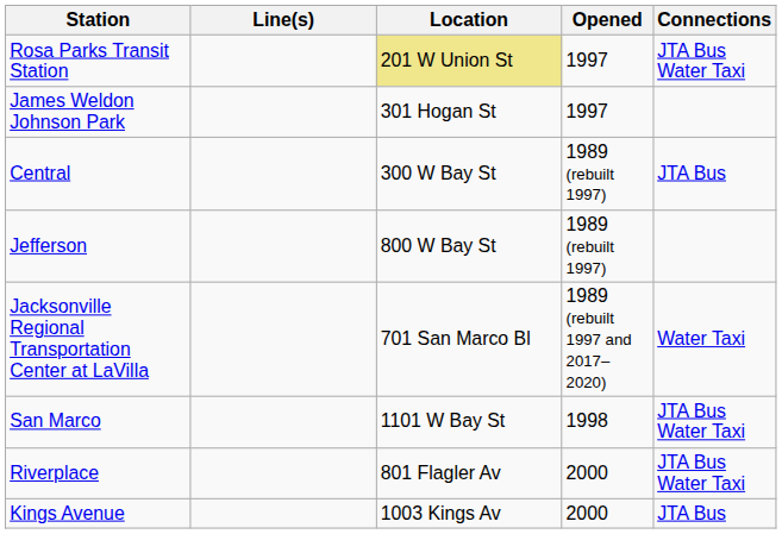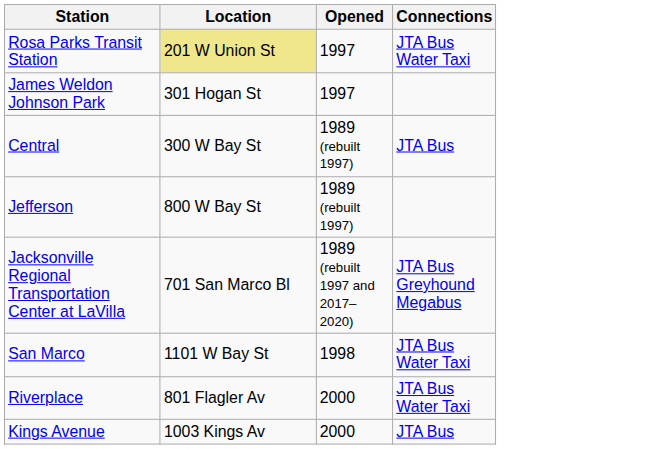- column: Line(s)
Jacksonville Regional Transportation Center at LaVilla | Connections: Water Taxi -> JTA Bus Greyhound Megabus
